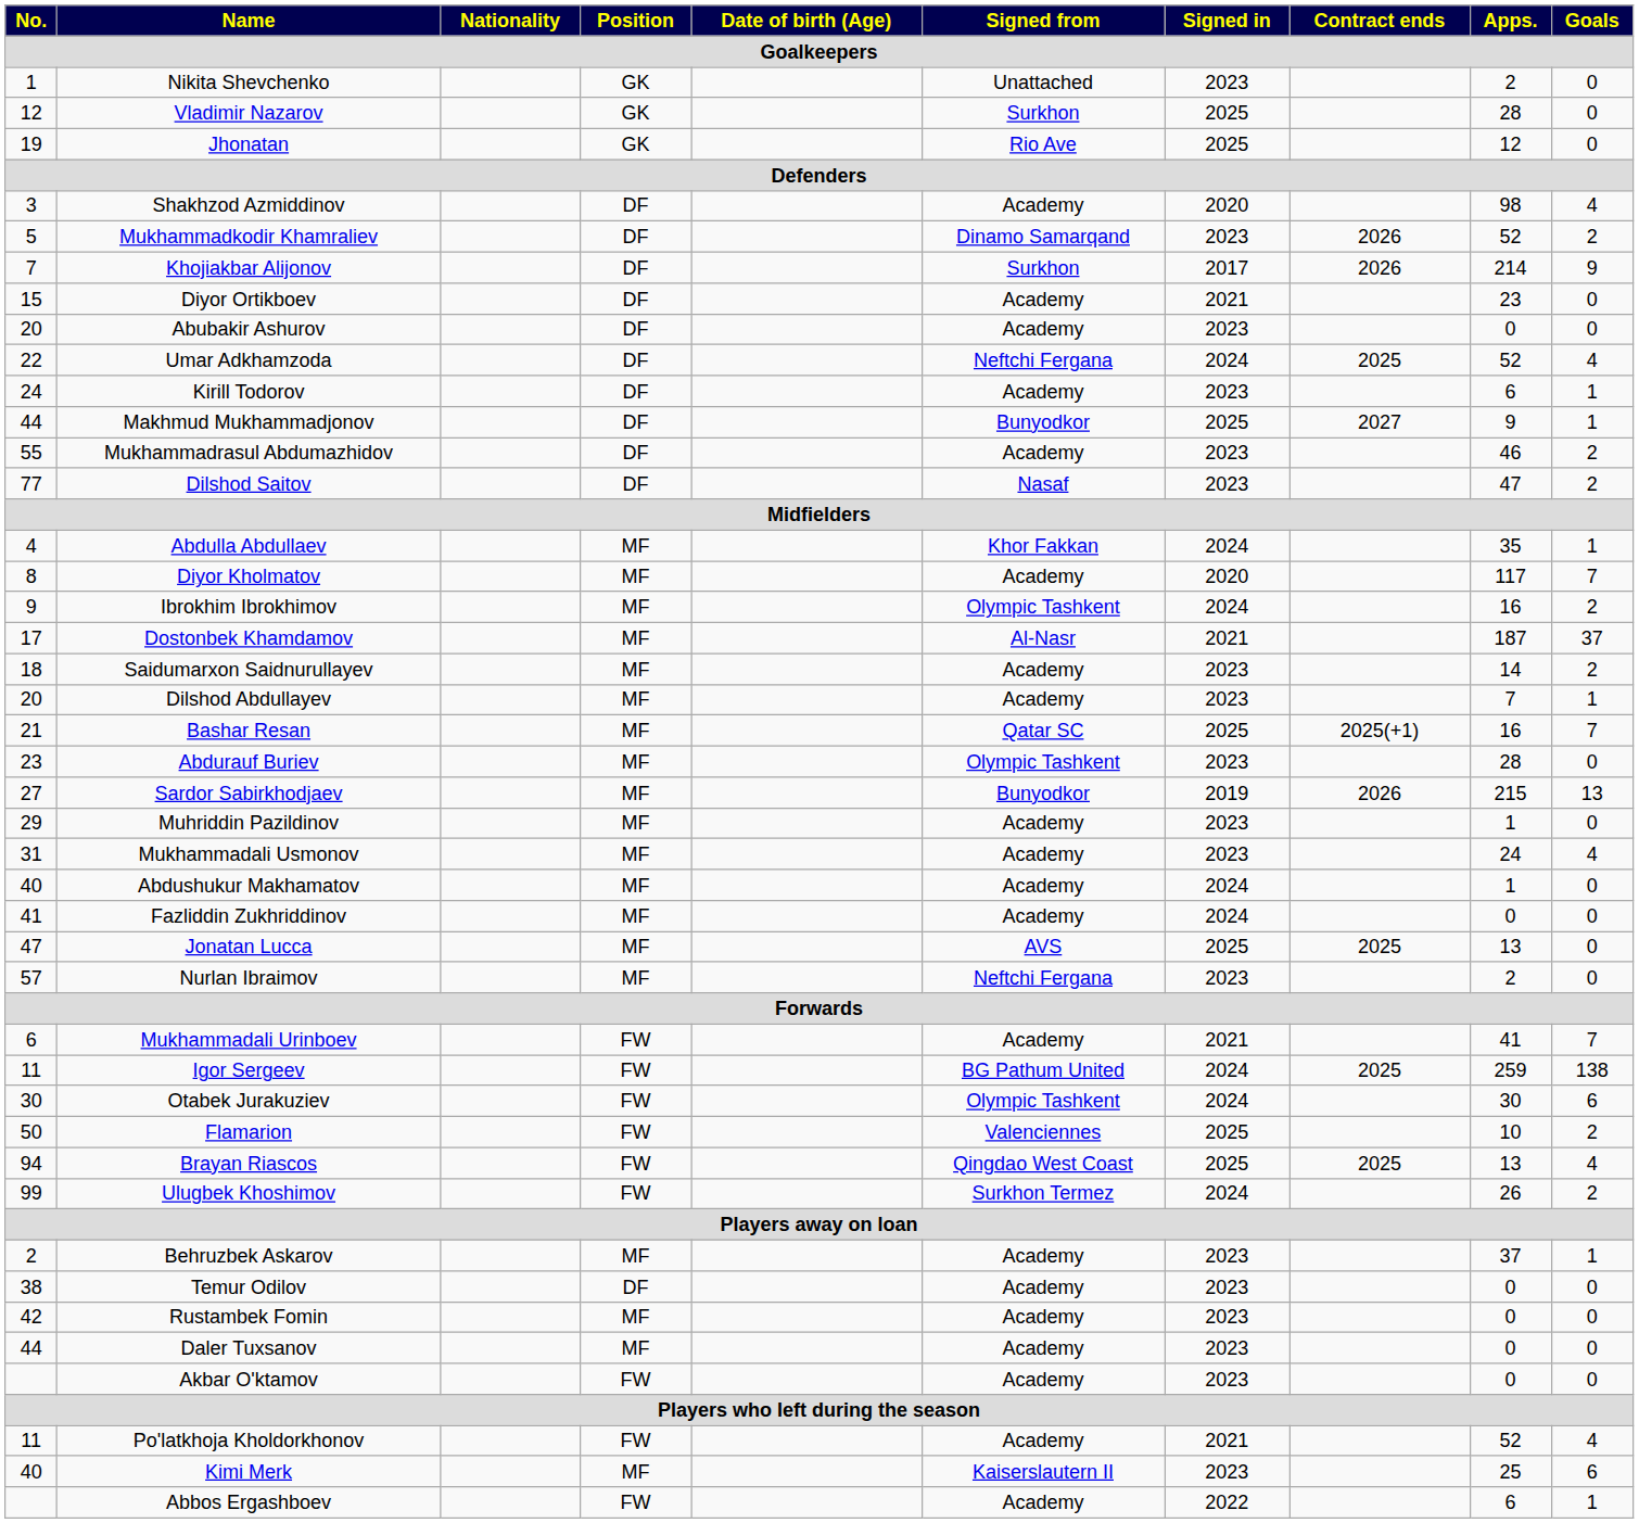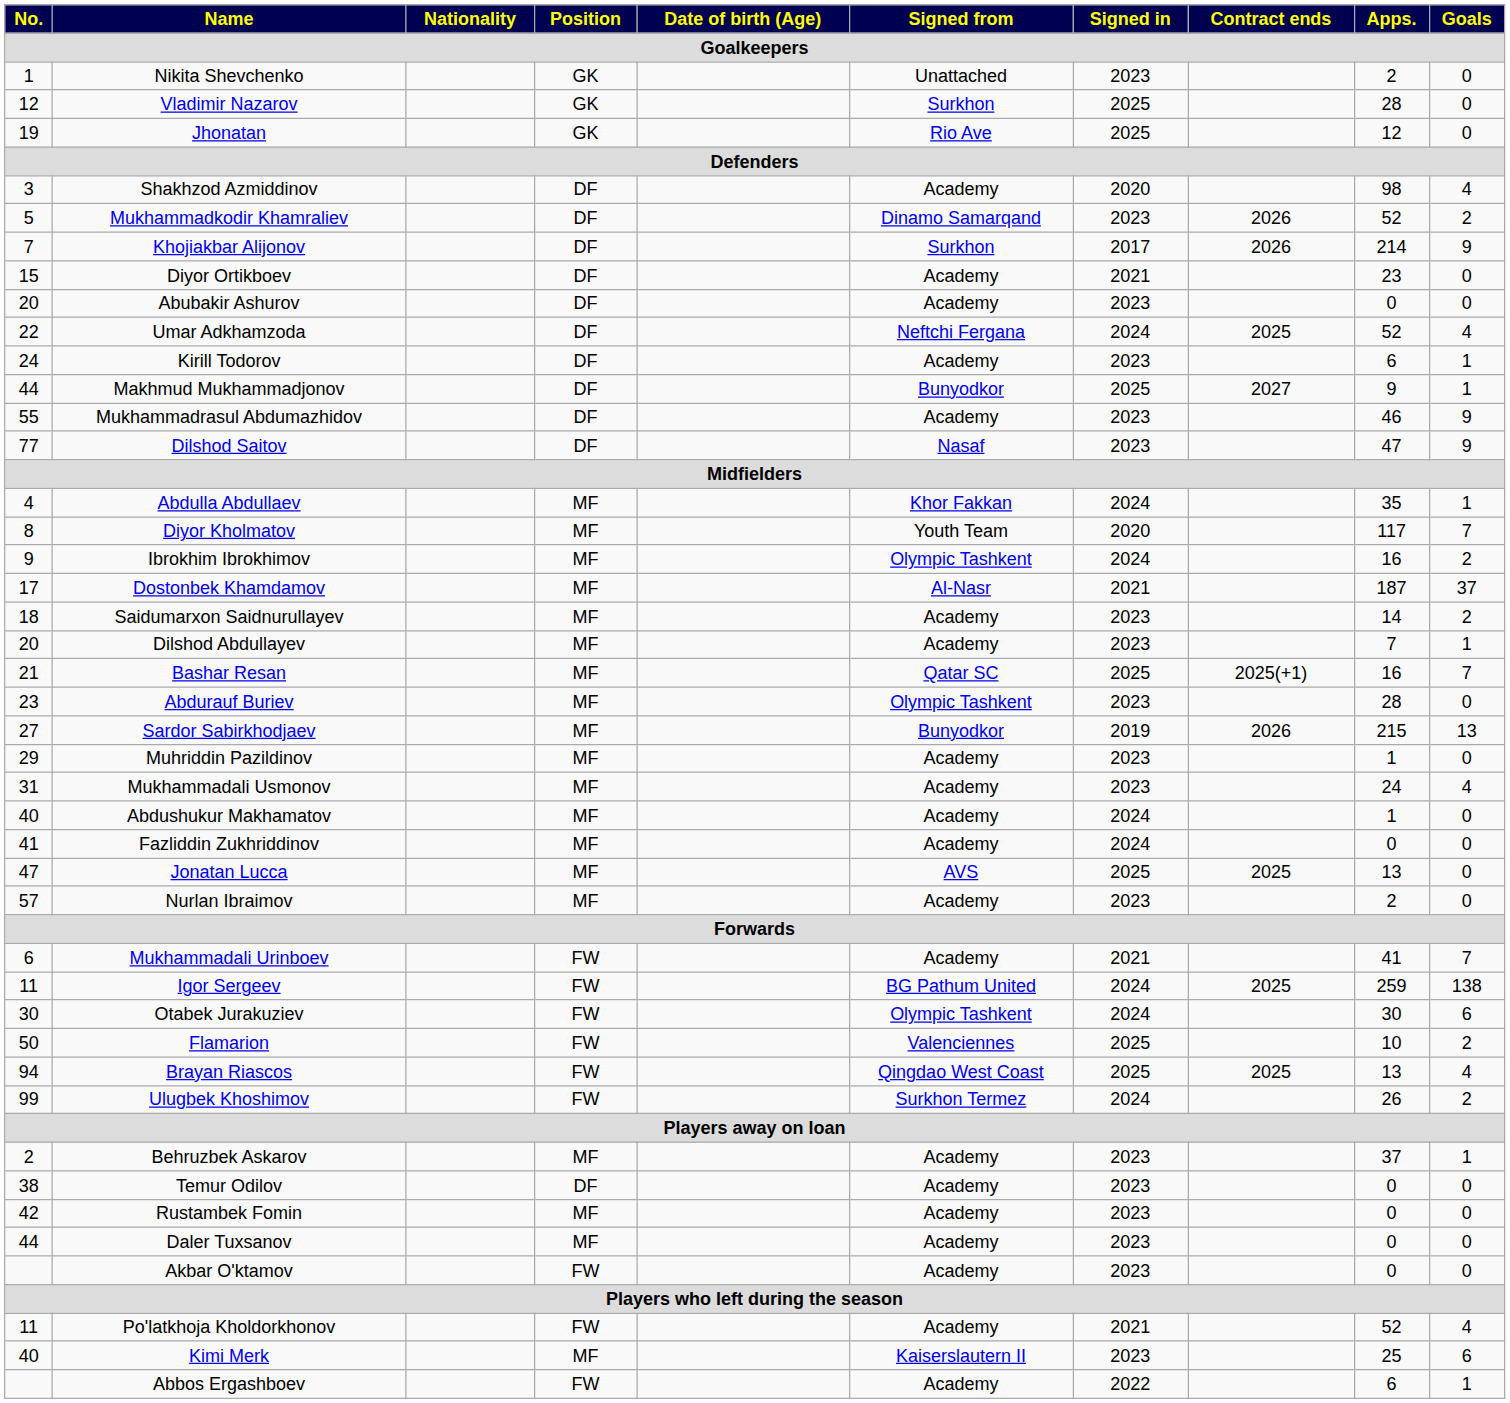Mukhammadrasul Abdumazhidov | Goals: 2 -> 9
Dilshod Saitov | Goals: 2 -> 9
Diyor Kholmatov | Signed from: Academy -> Youth Team
Nurlan Ibraimov | Signed from: Neftchi Fergana -> Academy
